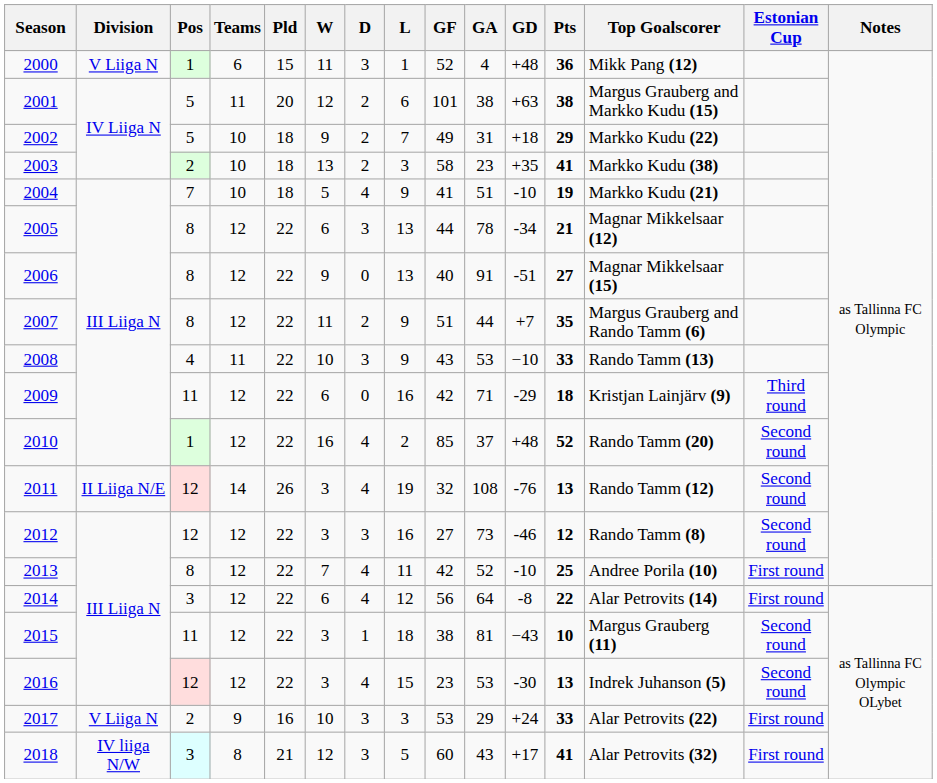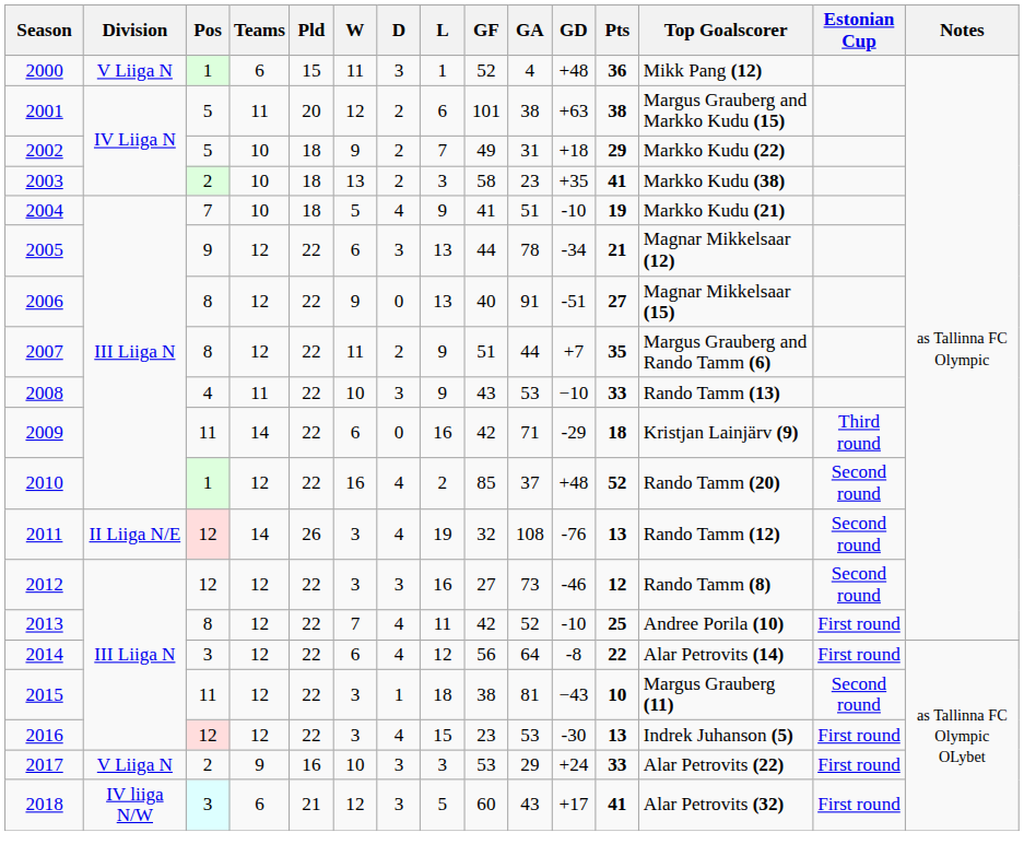2005 | Pos: 8 -> 9
2009 | Teams: 12 -> 14
2016 | Estonian Cup: Second round -> First round
2018 | Teams: 8 -> 6
